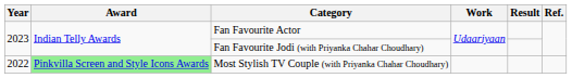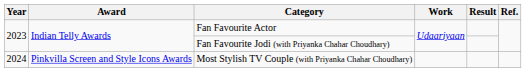Most Stylish TV Couple (with Priyanka Chahar Choudhary) | Year: 2022 -> 2024
Most Stylish TV Couple (with Priyanka Chahar Choudhary) | Award: lightgreen background -> no background
